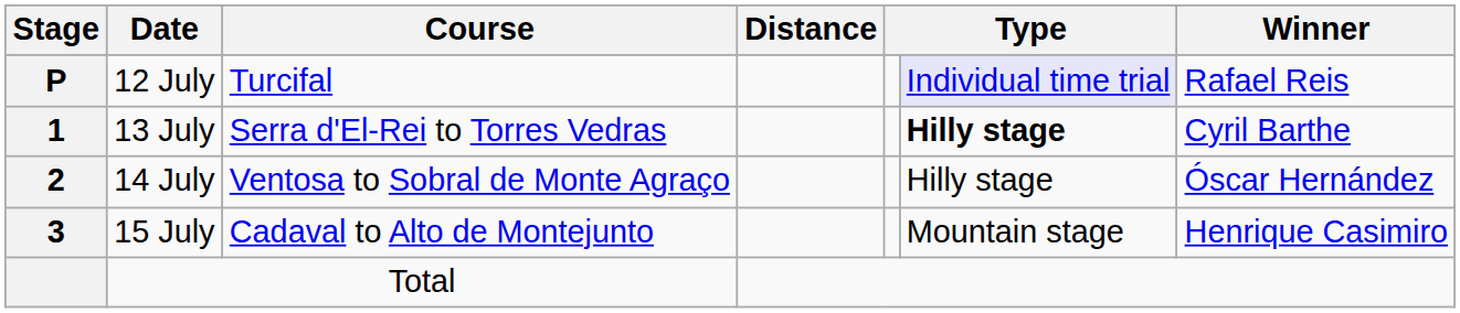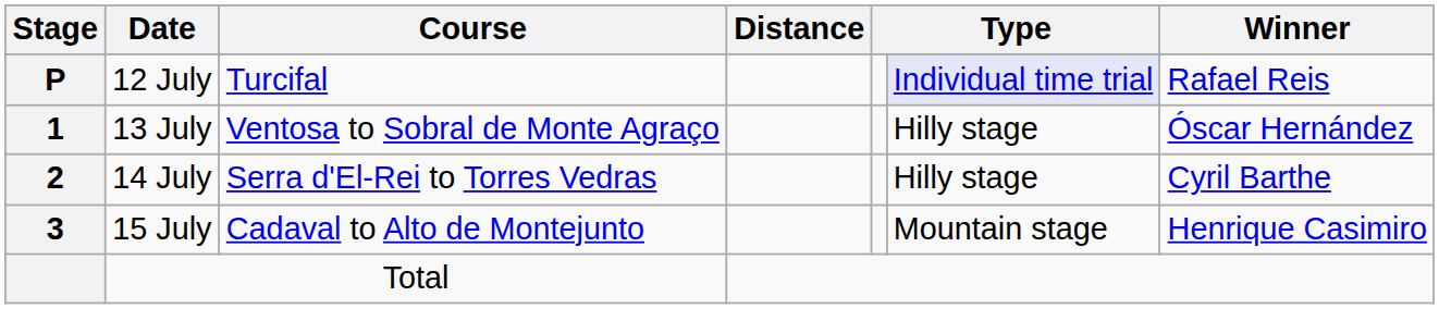13 July | Course: Serra d'El-Rei to Torres Vedras -> Ventosa to Sobral de Monte Agraço
13 July | column 6: bold -> normal
13 July | Winner: Cyril Barthe -> Óscar Hernández
14 July | Course: Ventosa to Sobral de Monte Agraço -> Serra d'El-Rei to Torres Vedras
14 July | Winner: Óscar Hernández -> Cyril Barthe
